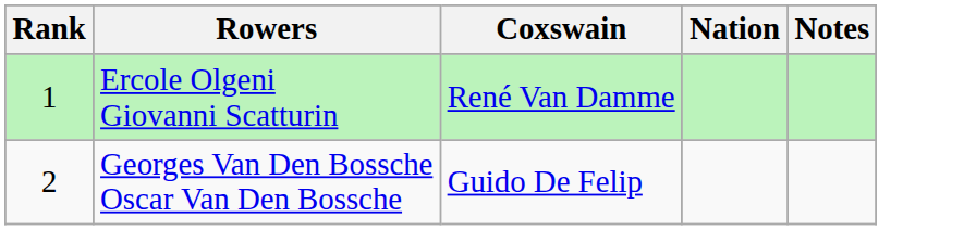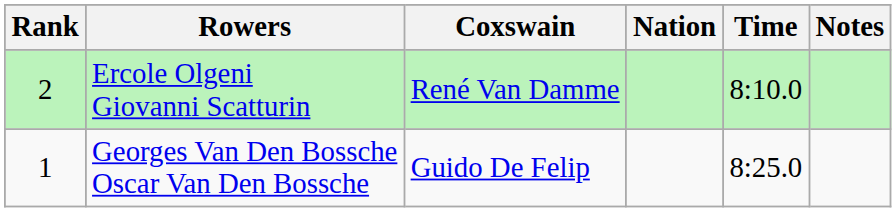+ column: Time | 8:10.0 | 8:25.0
Ercole Olgeni Giovanni Scatturin | Rank: 1 -> 2
Georges Van Den Bossche Oscar Van Den Bossche | Rank: 2 -> 1
